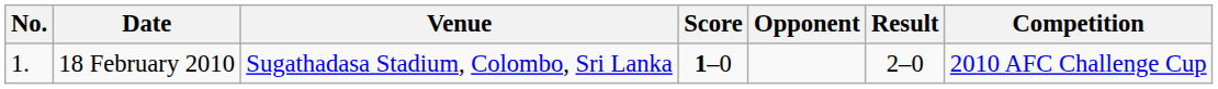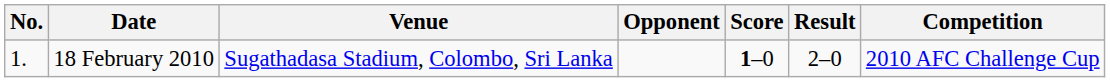columns swapped: Opponent <-> Score
